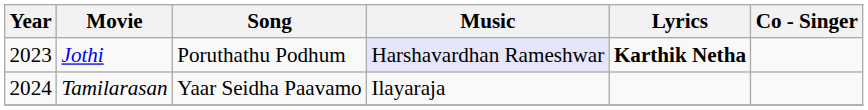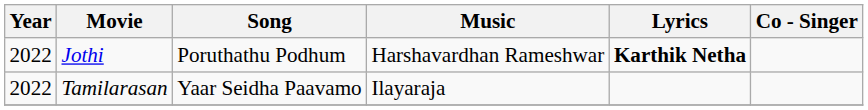Jothi | Year: 2023 -> 2022
Jothi | Music: lavender background -> no background
Tamilarasan | Year: 2024 -> 2022
